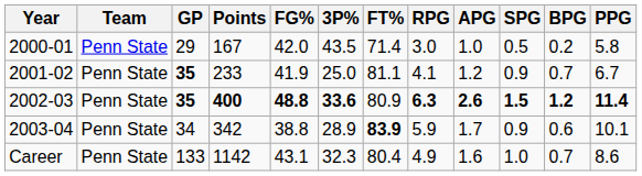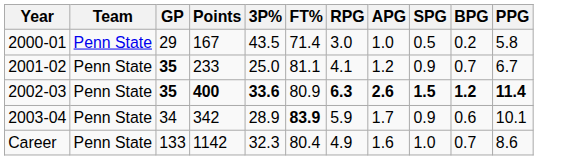- column: FG% | 42.0 | 41.9 | 48.8 | 38.8 | 43.1
